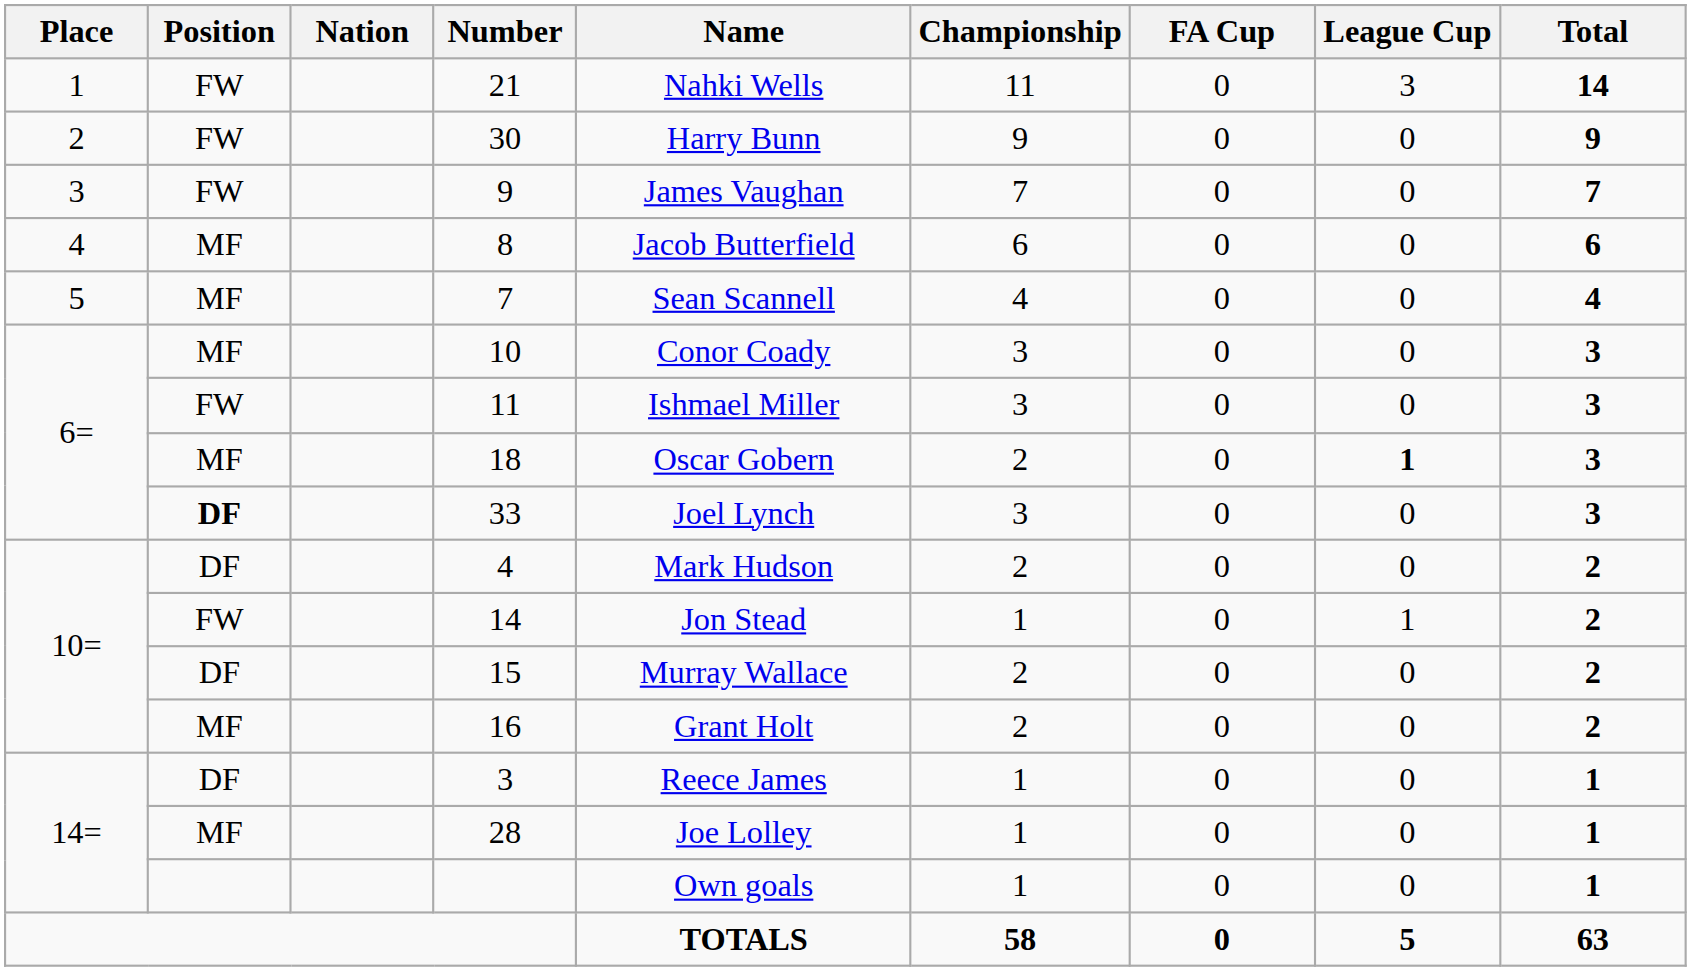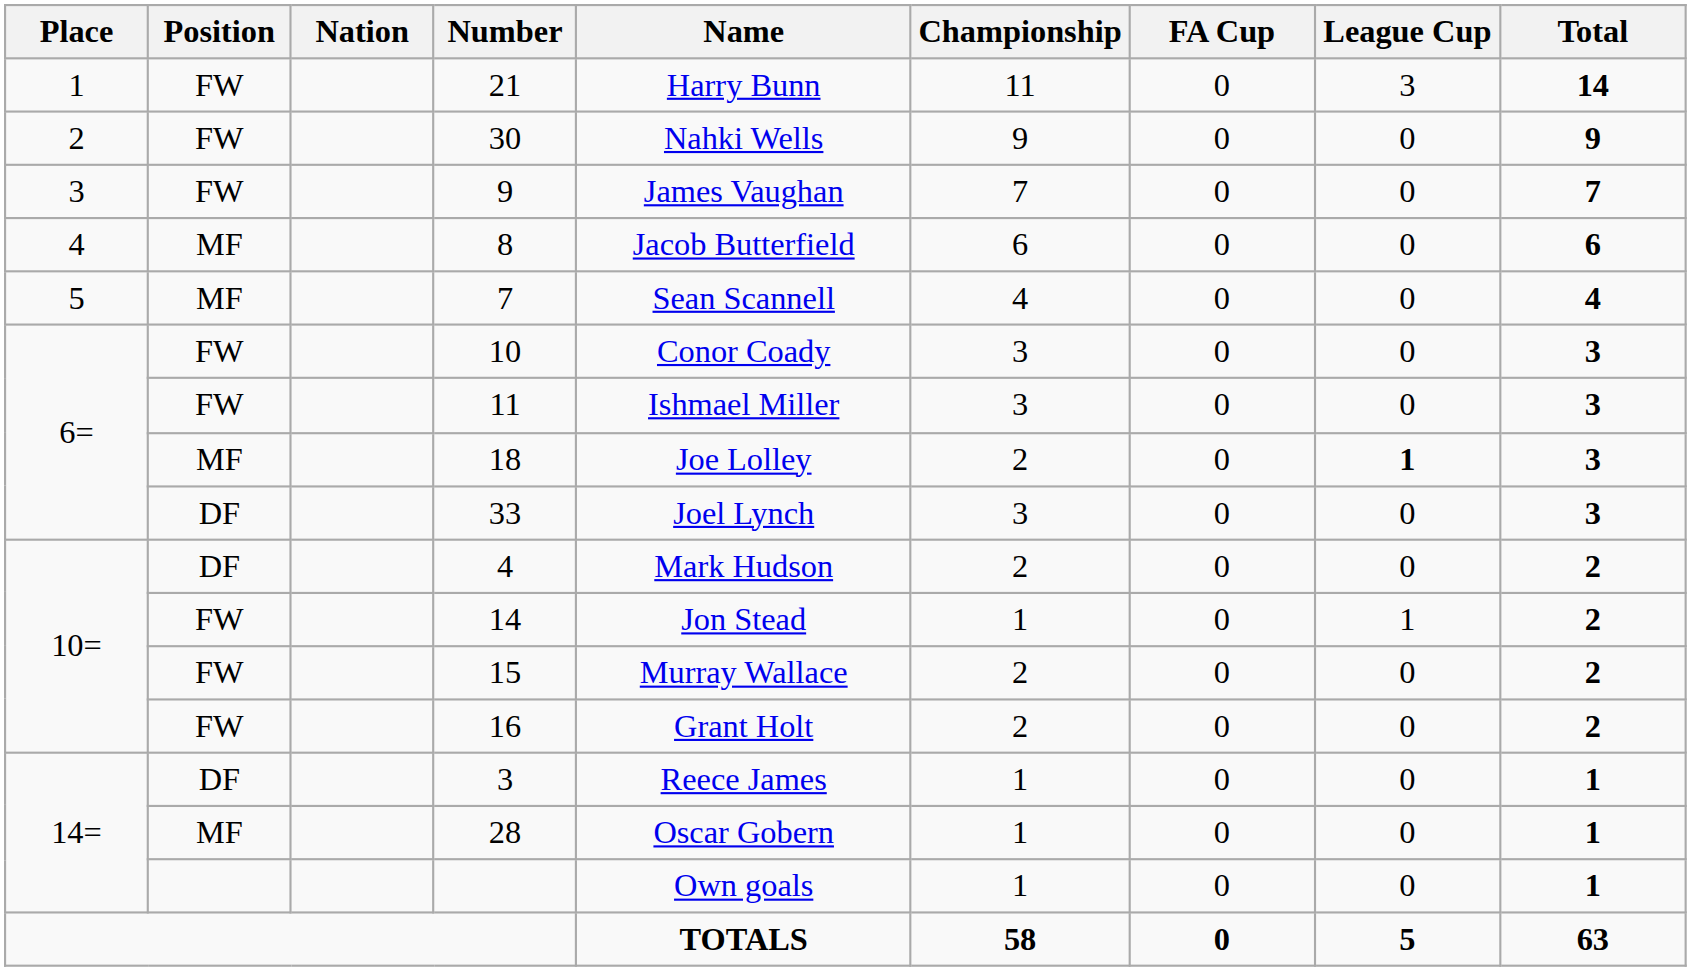21 | Name: Nahki Wells -> Harry Bunn
30 | Name: Harry Bunn -> Nahki Wells
10 | Position: MF -> FW
18 | Name: Oscar Gobern -> Joe Lolley
33 | Position: bold -> normal
15 | Position: DF -> FW
16 | Position: MF -> FW
28 | Name: Joe Lolley -> Oscar Gobern
